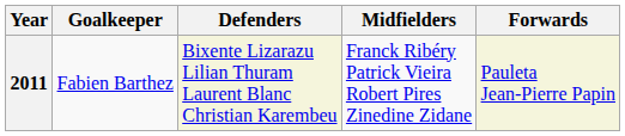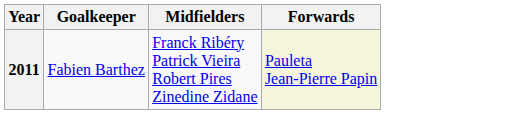- column: Defenders | Bixente Lizarazu Lilian Thuram Laurent Blanc Christian Karembeu
